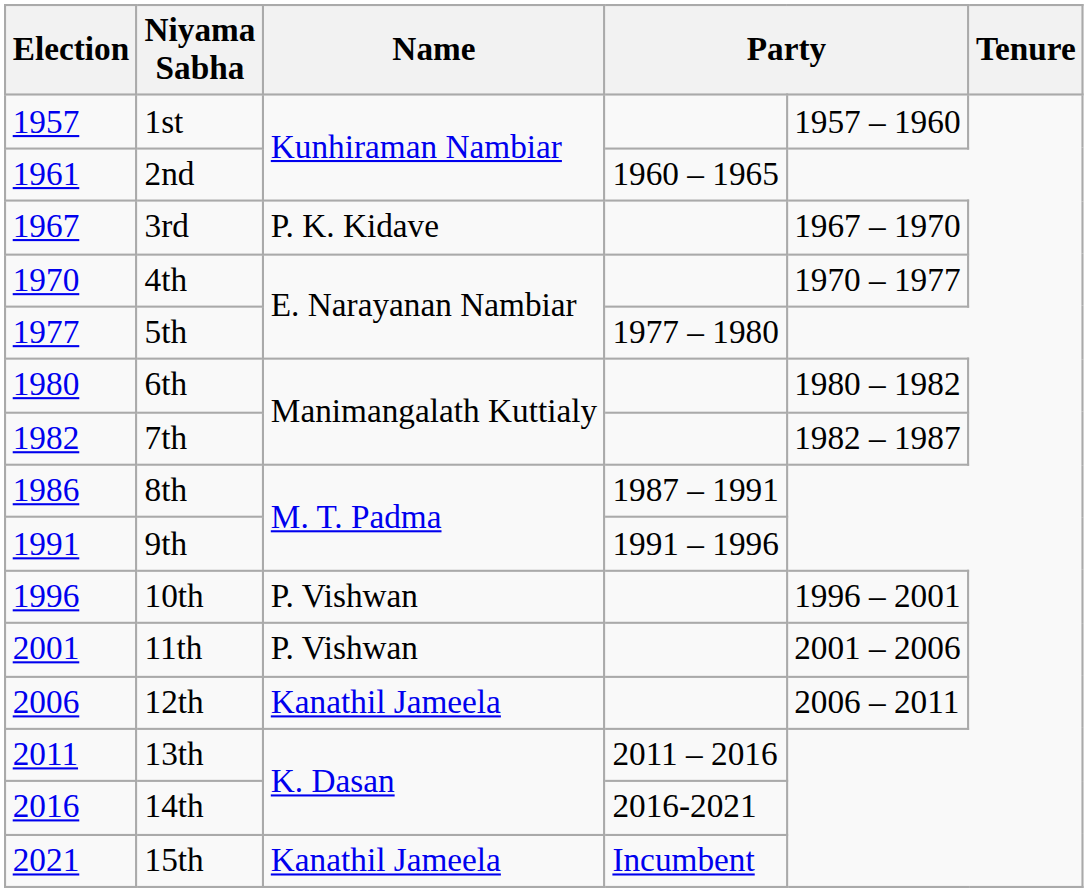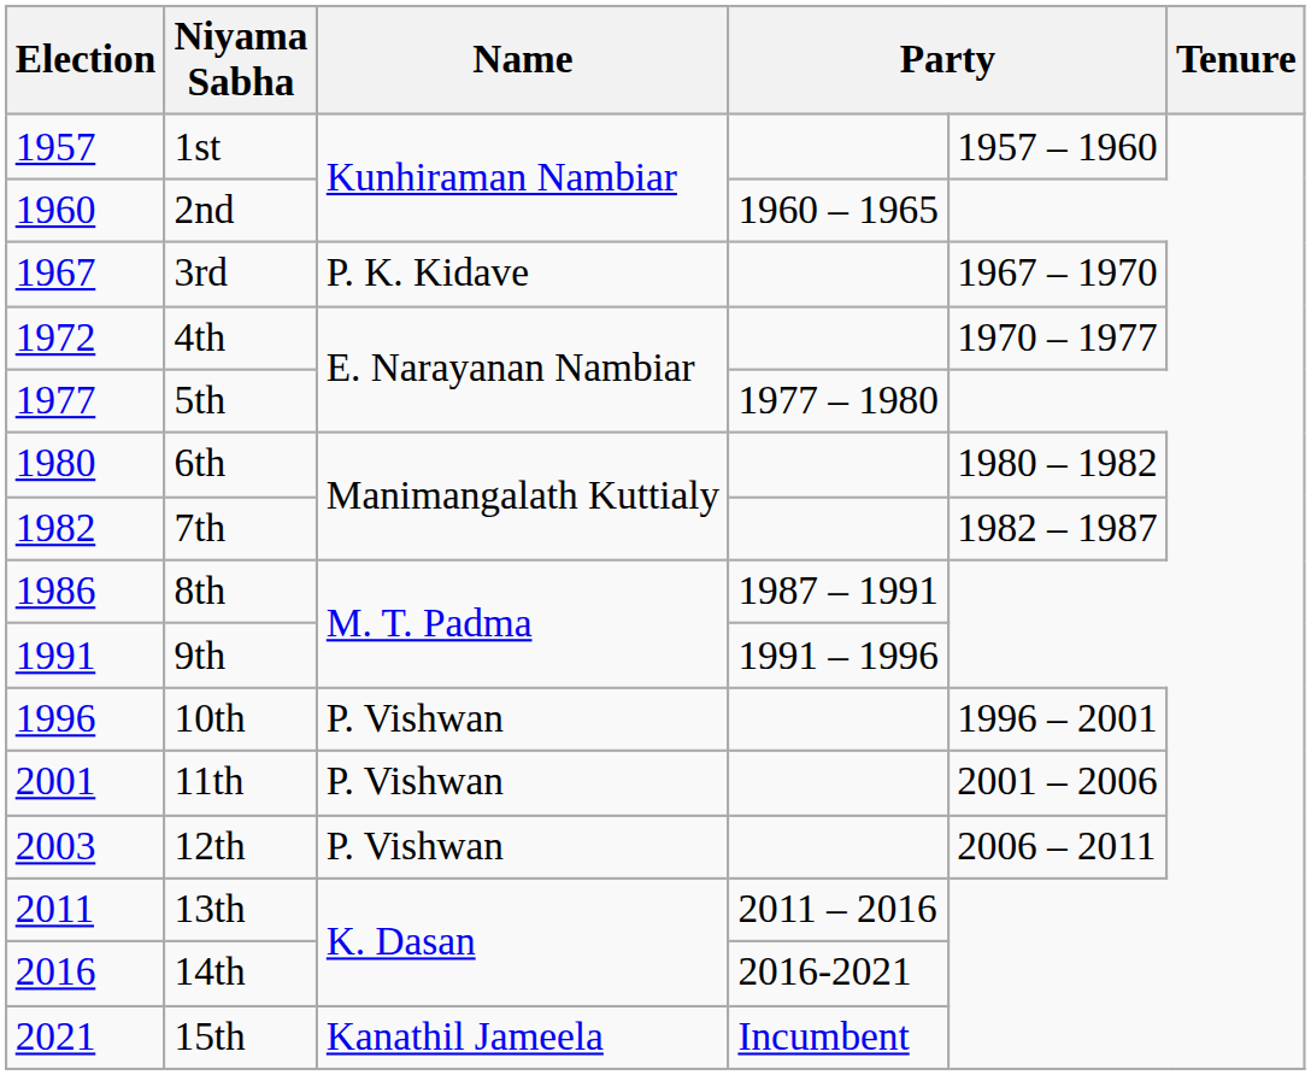2nd | Election: 1961 -> 1960
4th | Election: 1970 -> 1972
12th | Election: 2006 -> 2003
12th | Name: Kanathil Jameela -> P. Vishwan
